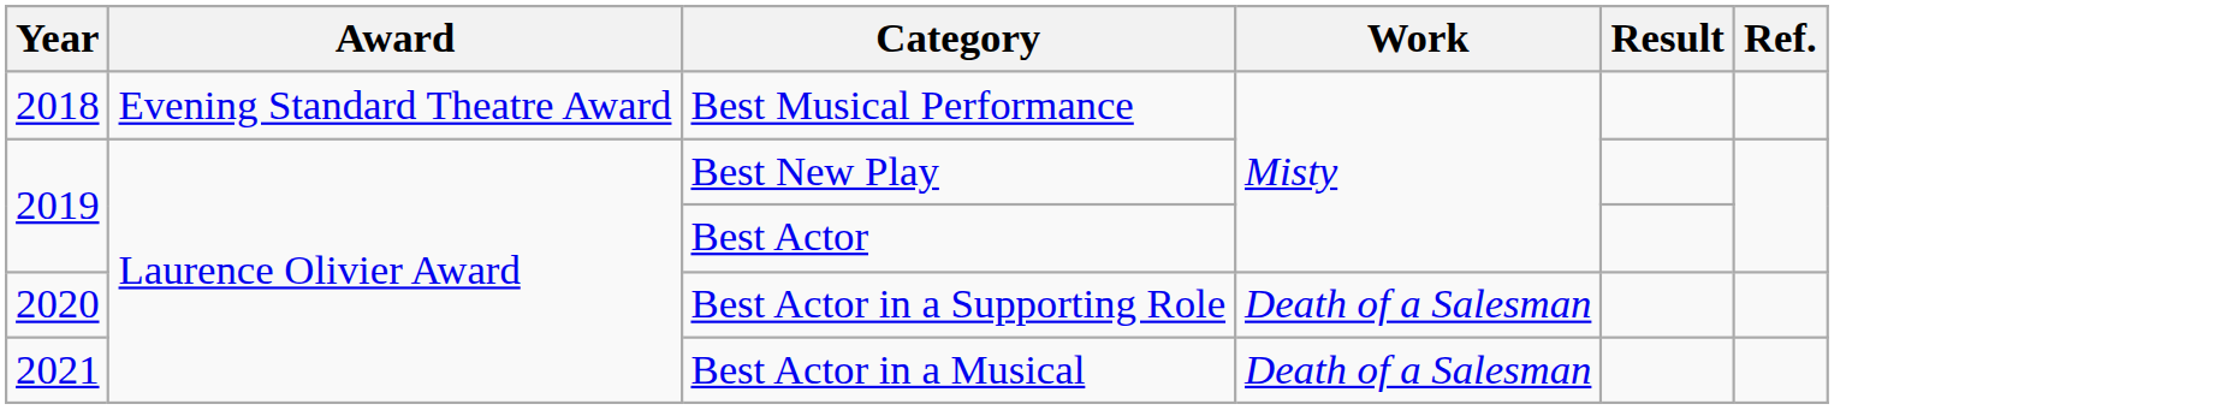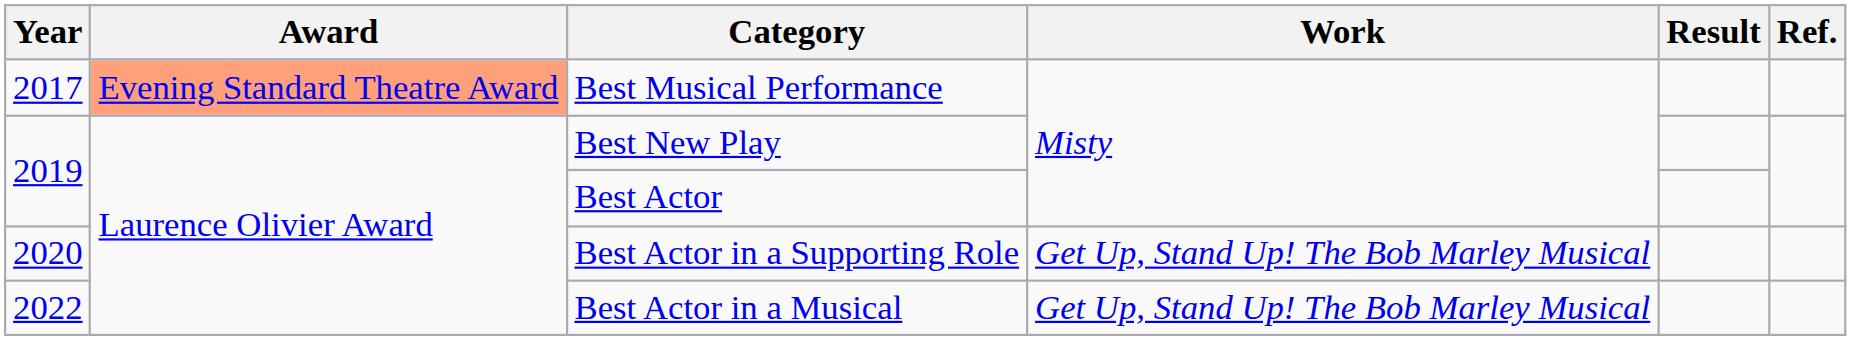Best Musical Performance | Year: 2018 -> 2017
Best Musical Performance | Award: no background -> lightsalmon background
Best Actor in a Supporting Role | Work: Death of a Salesman -> Get Up, Stand Up! The Bob Marley Musical
Best Actor in a Musical | Year: 2021 -> 2022
Best Actor in a Musical | Work: Death of a Salesman -> Get Up, Stand Up! The Bob Marley Musical
